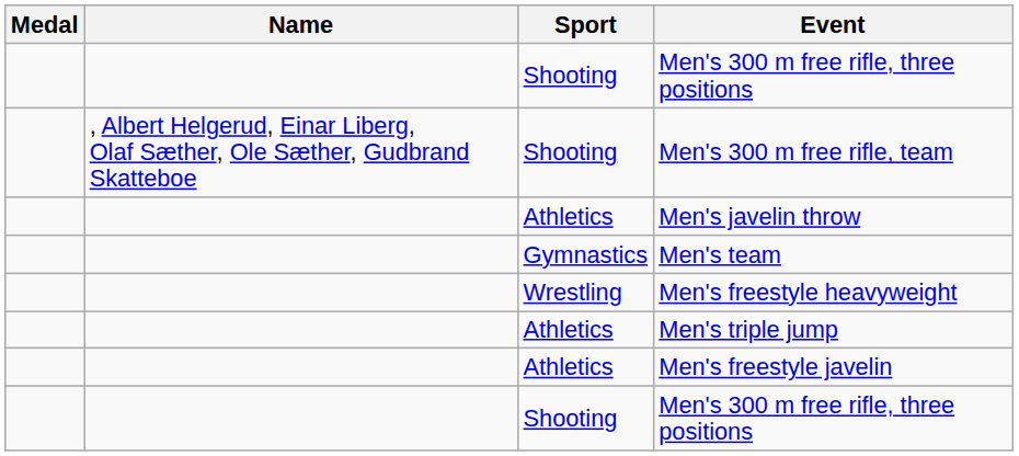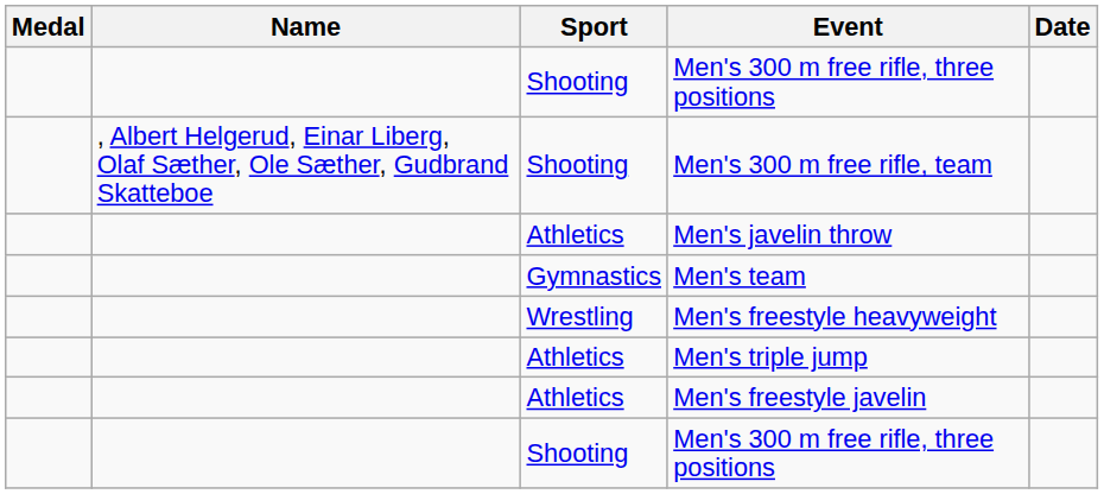+ column: Date
